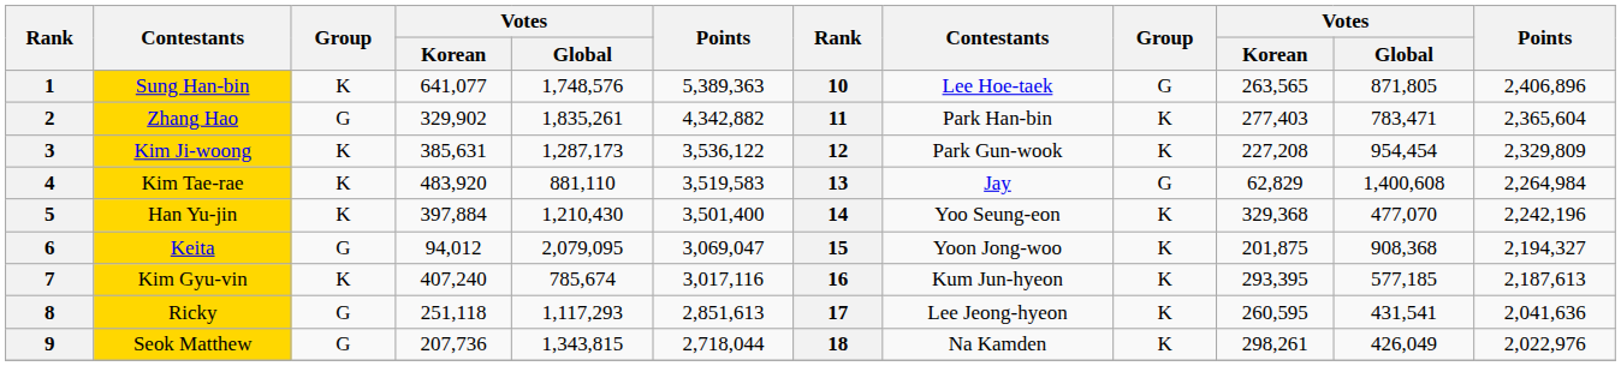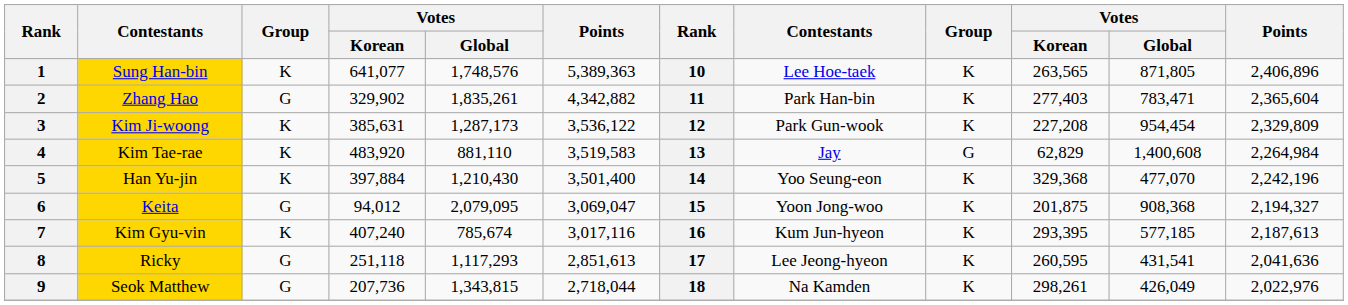1 | column 9: G -> K
